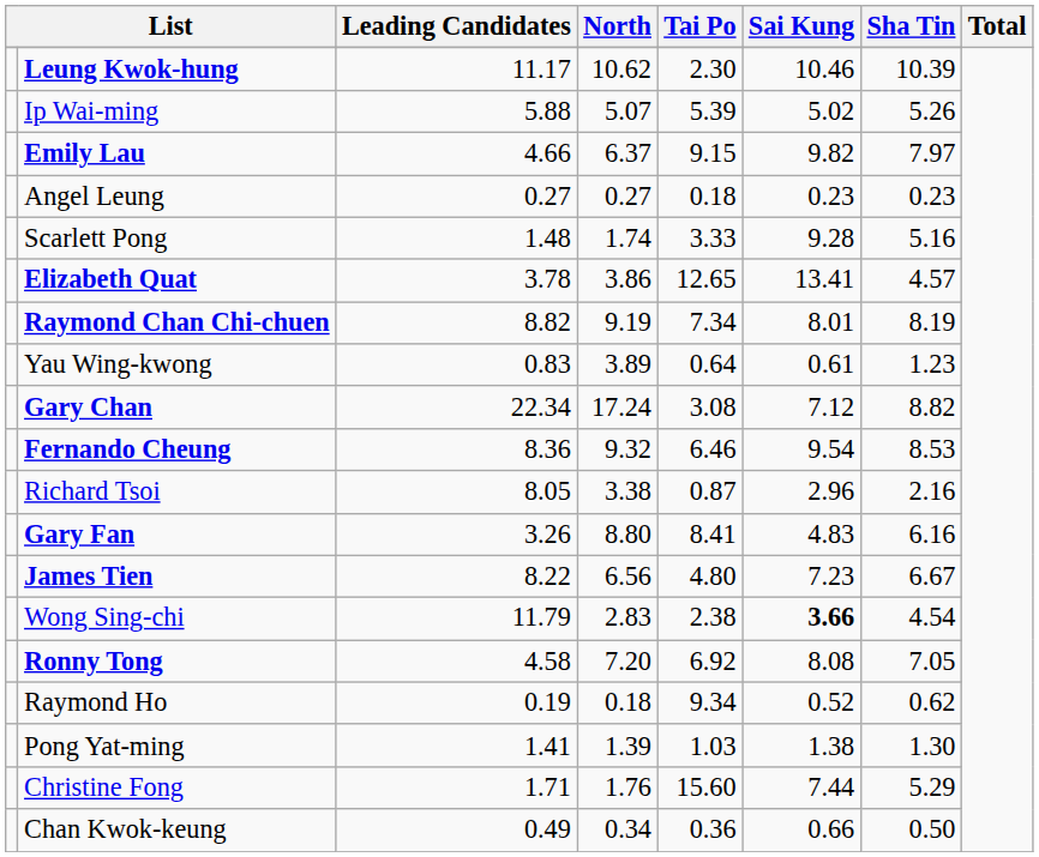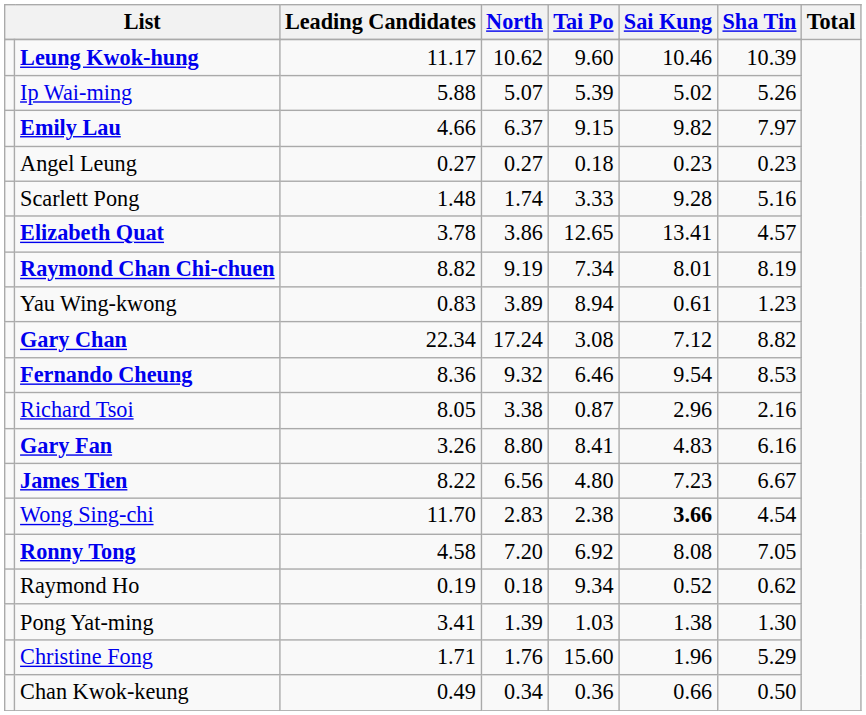Leung Kwok-hung | Tai Po: 2.30 -> 9.60
Yau Wing-kwong | Tai Po: 0.64 -> 8.94
Wong Sing-chi | Leading Candidates: 11.79 -> 11.70
Pong Yat-ming | Leading Candidates: 1.41 -> 3.41
Christine Fong | Sai Kung: 7.44 -> 1.96
